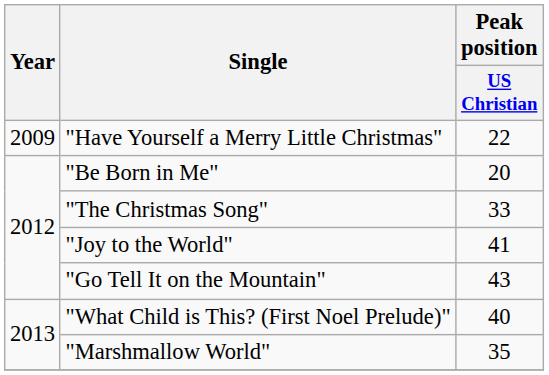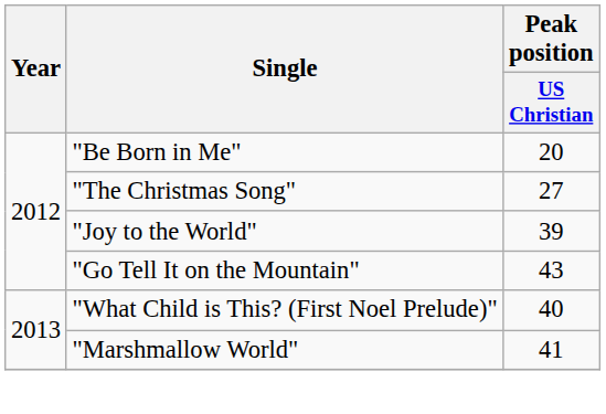- row: 2009 | "Have Yourself a Merry Little Christmas" | 22
"The Christmas Song" | Peak position / US Christian: 33 -> 27
"Joy to the World" | Peak position / US Christian: 41 -> 39
"Marshmallow World" | Peak position / US Christian: 35 -> 41
